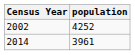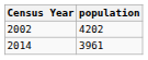2002 | population: 4252 -> 4202
